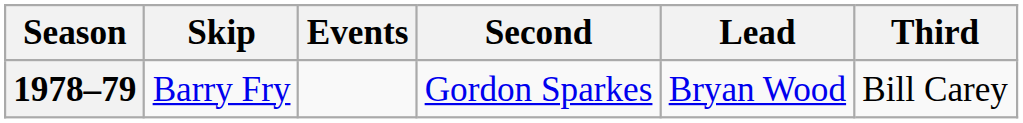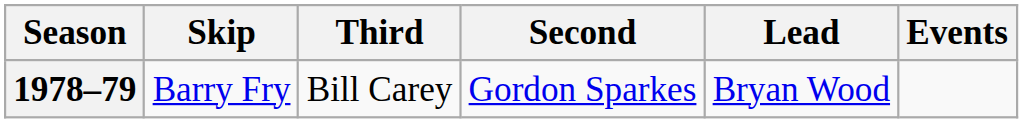columns swapped: Third <-> Events
